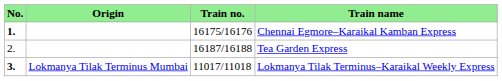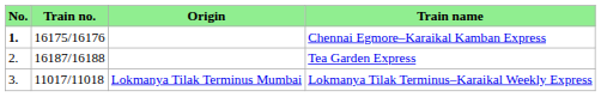columns swapped: Train no. <-> Origin
Lokmanya Tilak Terminus–Karaikal Weekly Express | No.: bold -> normal
